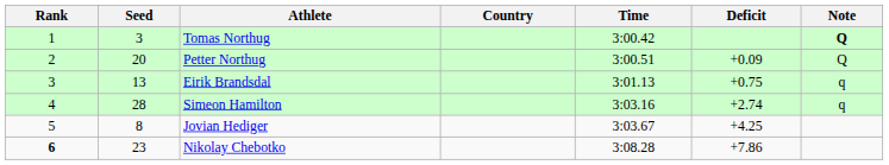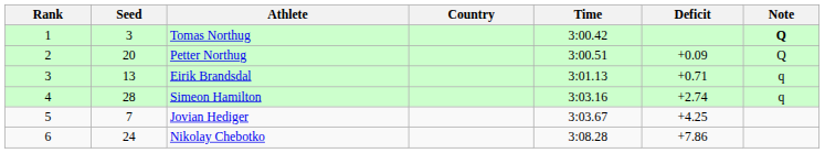Eirik Brandsdal | Deficit: +0.75 -> +0.71
Jovian Hediger | Seed: 8 -> 7
Nikolay Chebotko | Rank: bold -> normal
Nikolay Chebotko | Seed: 23 -> 24
